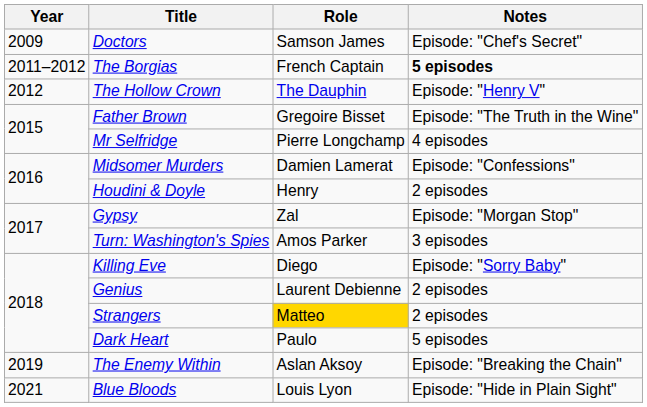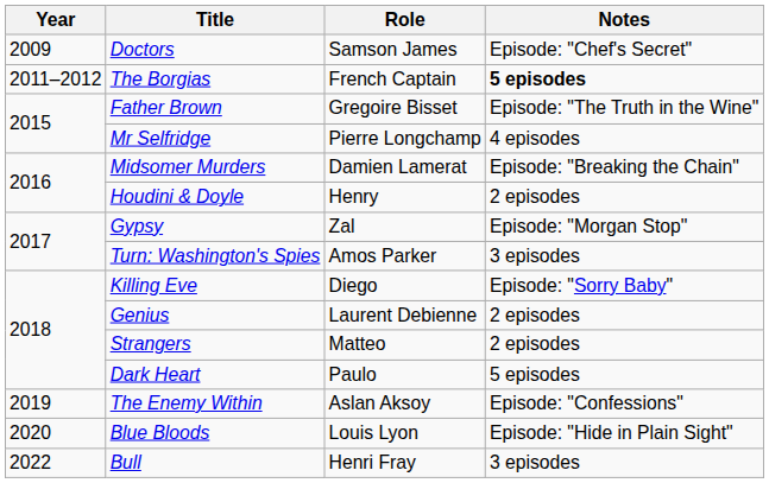- row: 2012 | The Hollow Crown | The Dauphin | Episode: "Henry V"
Midsomer Murders | Notes: Episode: "Confessions" -> Episode: "Breaking the Chain"
Strangers | Role: gold background -> no background
The Enemy Within | Notes: Episode: "Breaking the Chain" -> Episode: "Confessions"
Blue Bloods | Year: 2021 -> 2020
+ row: 2022 | Bull | Henri Fray | 3 episodes
